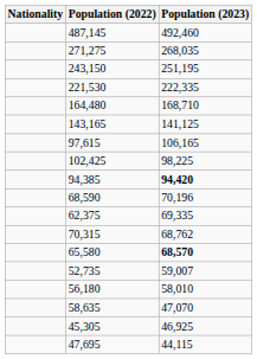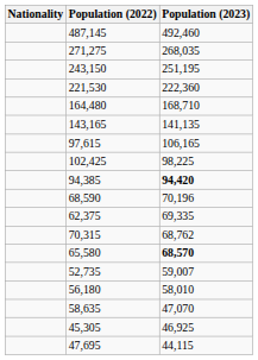221,530 | Population (2023): 222,335 -> 222,360
143,165 | Population (2023): 141,125 -> 141,135
